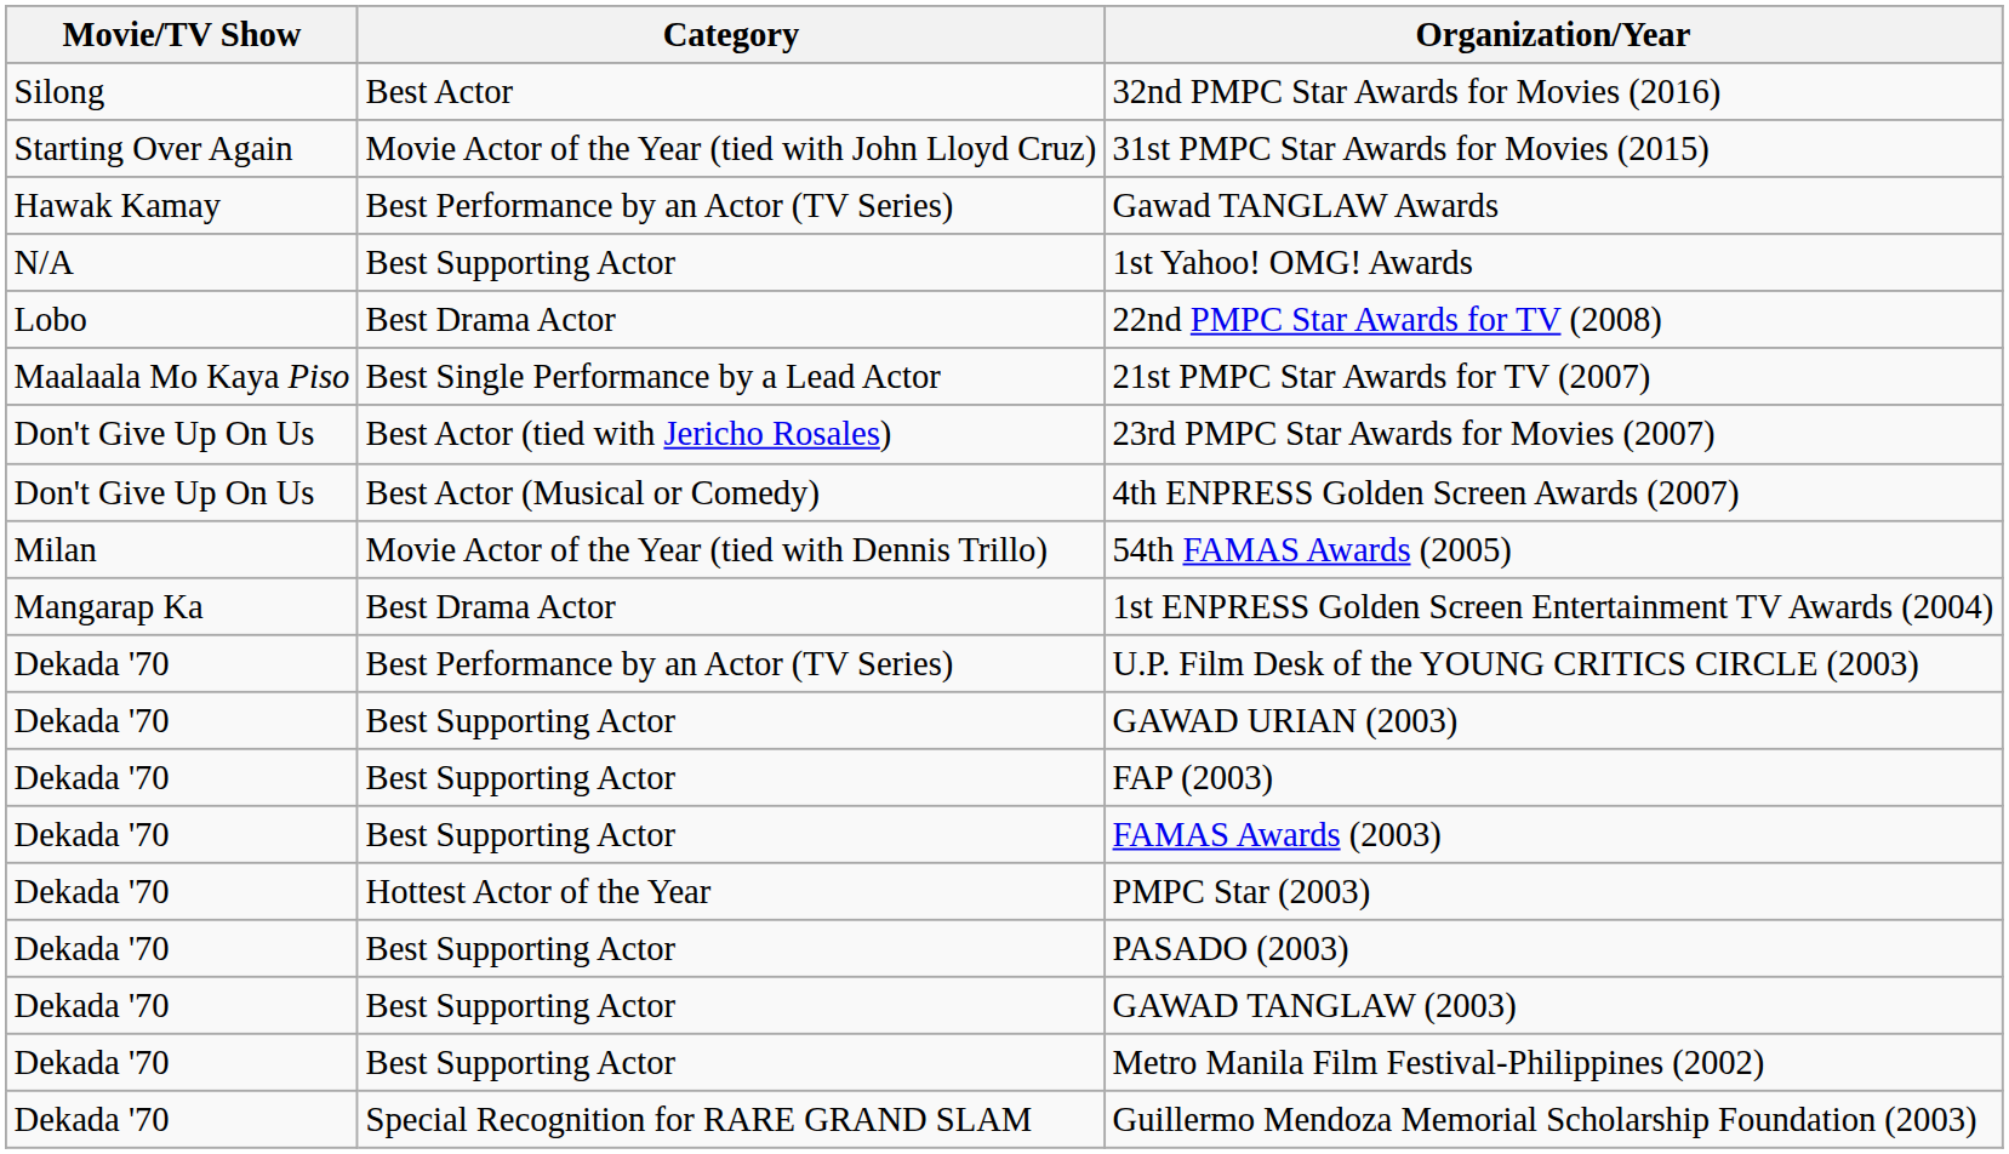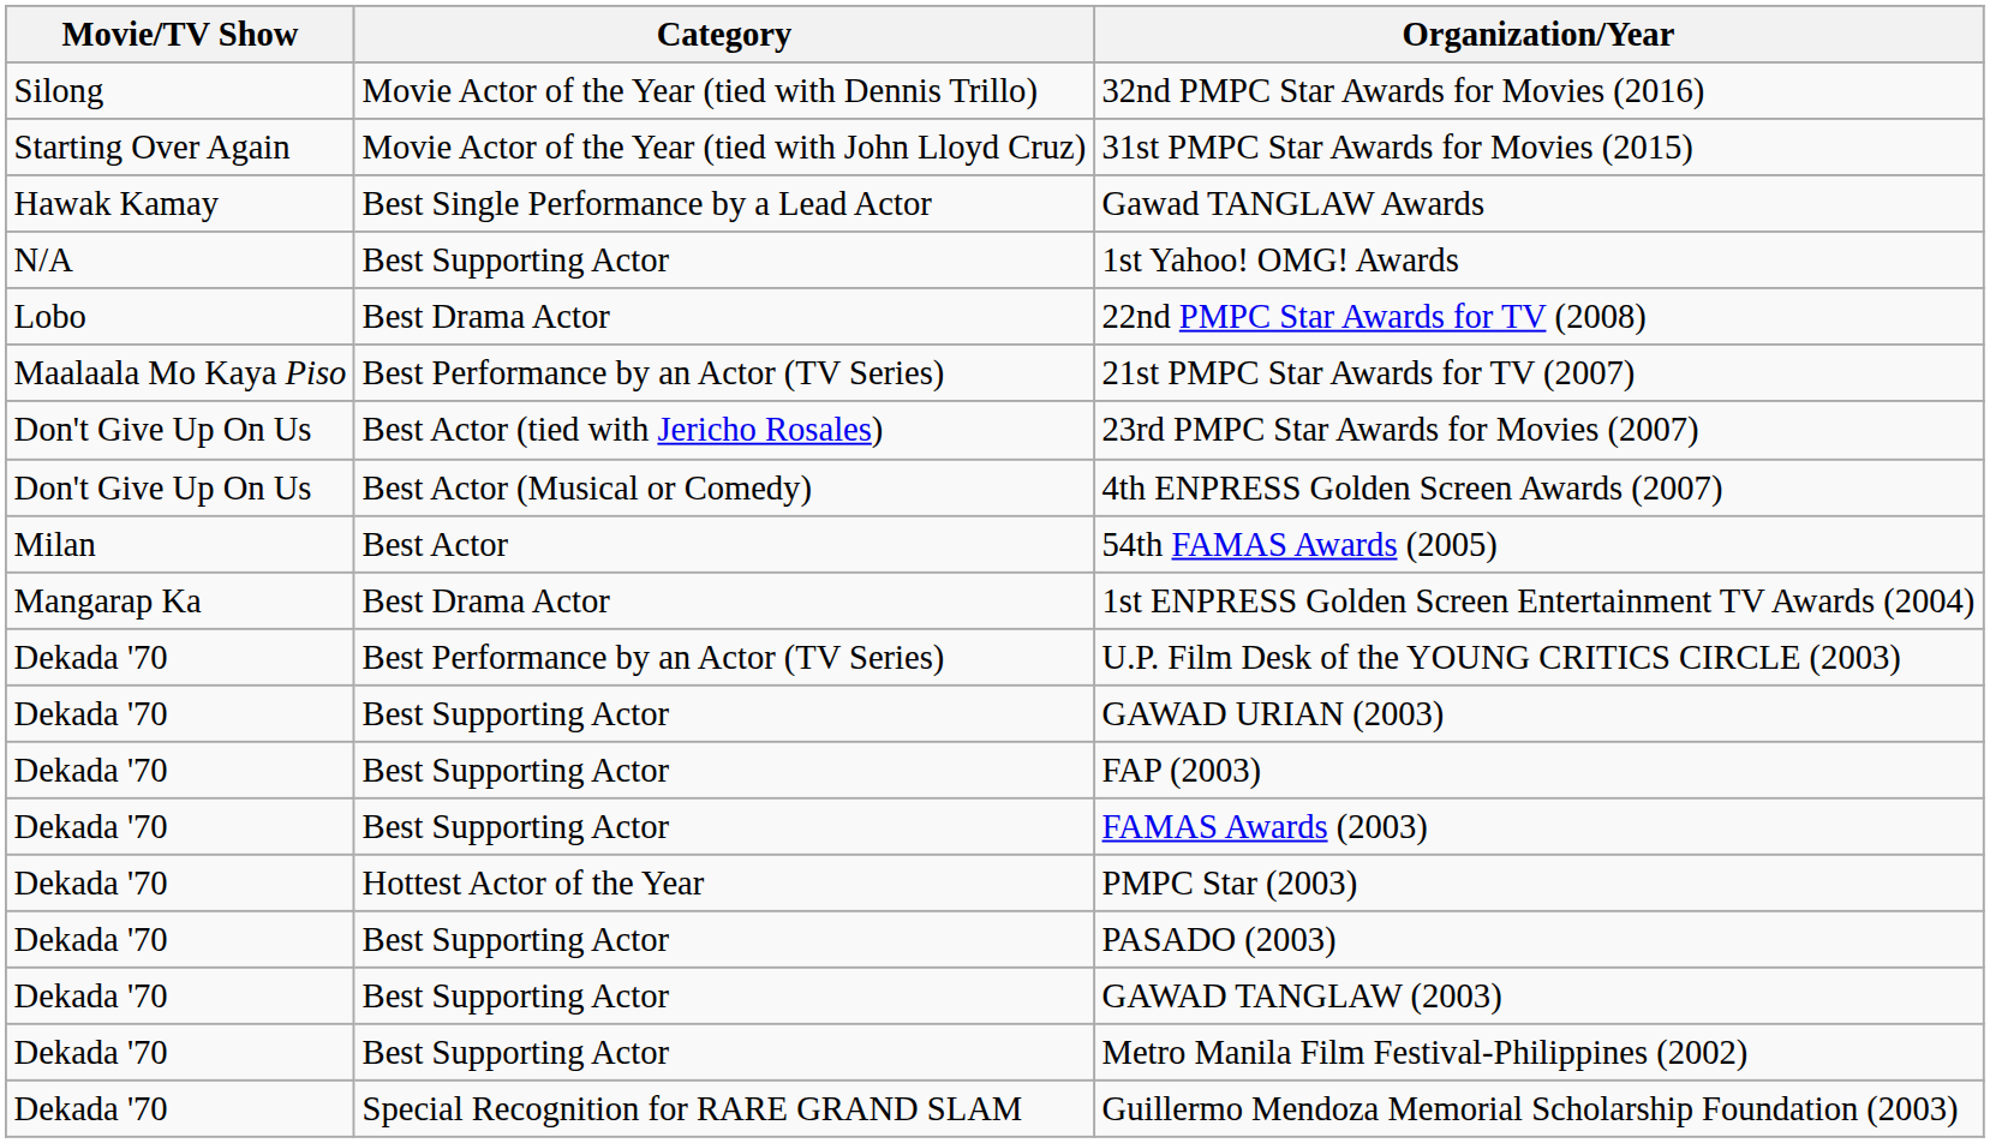32nd PMPC Star Awards for Movies (2016) | Category: Best Actor -> Movie Actor of the Year (tied with Dennis Trillo)
Gawad TANGLAW Awards | Category: Best Performance by an Actor (TV Series) -> Best Single Performance by a Lead Actor
21st PMPC Star Awards for TV (2007) | Category: Best Single Performance by a Lead Actor -> Best Performance by an Actor (TV Series)
54th FAMAS Awards (2005) | Category: Movie Actor of the Year (tied with Dennis Trillo) -> Best Actor
